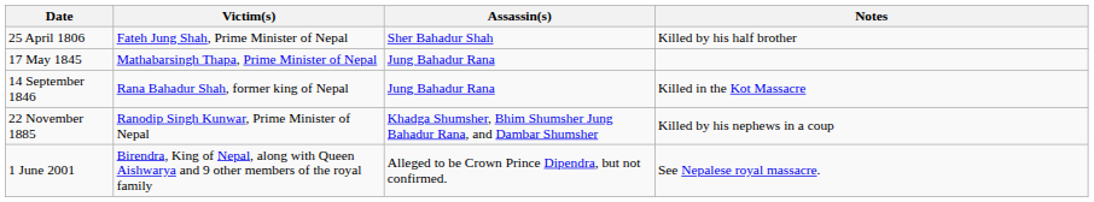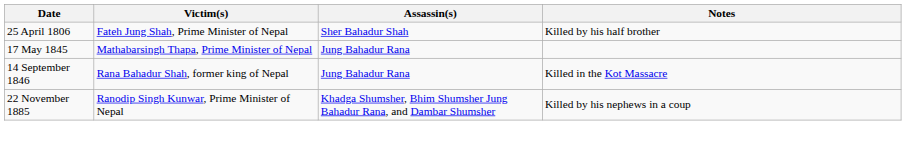- row: 1 June 2001 | Birendra, King of Nepal, along with Queen Aishwarya and 9 other members of the royal family | Alleged to be Crown Prince Dipendra, but not confirmed. | See Nepalese royal massacre.
